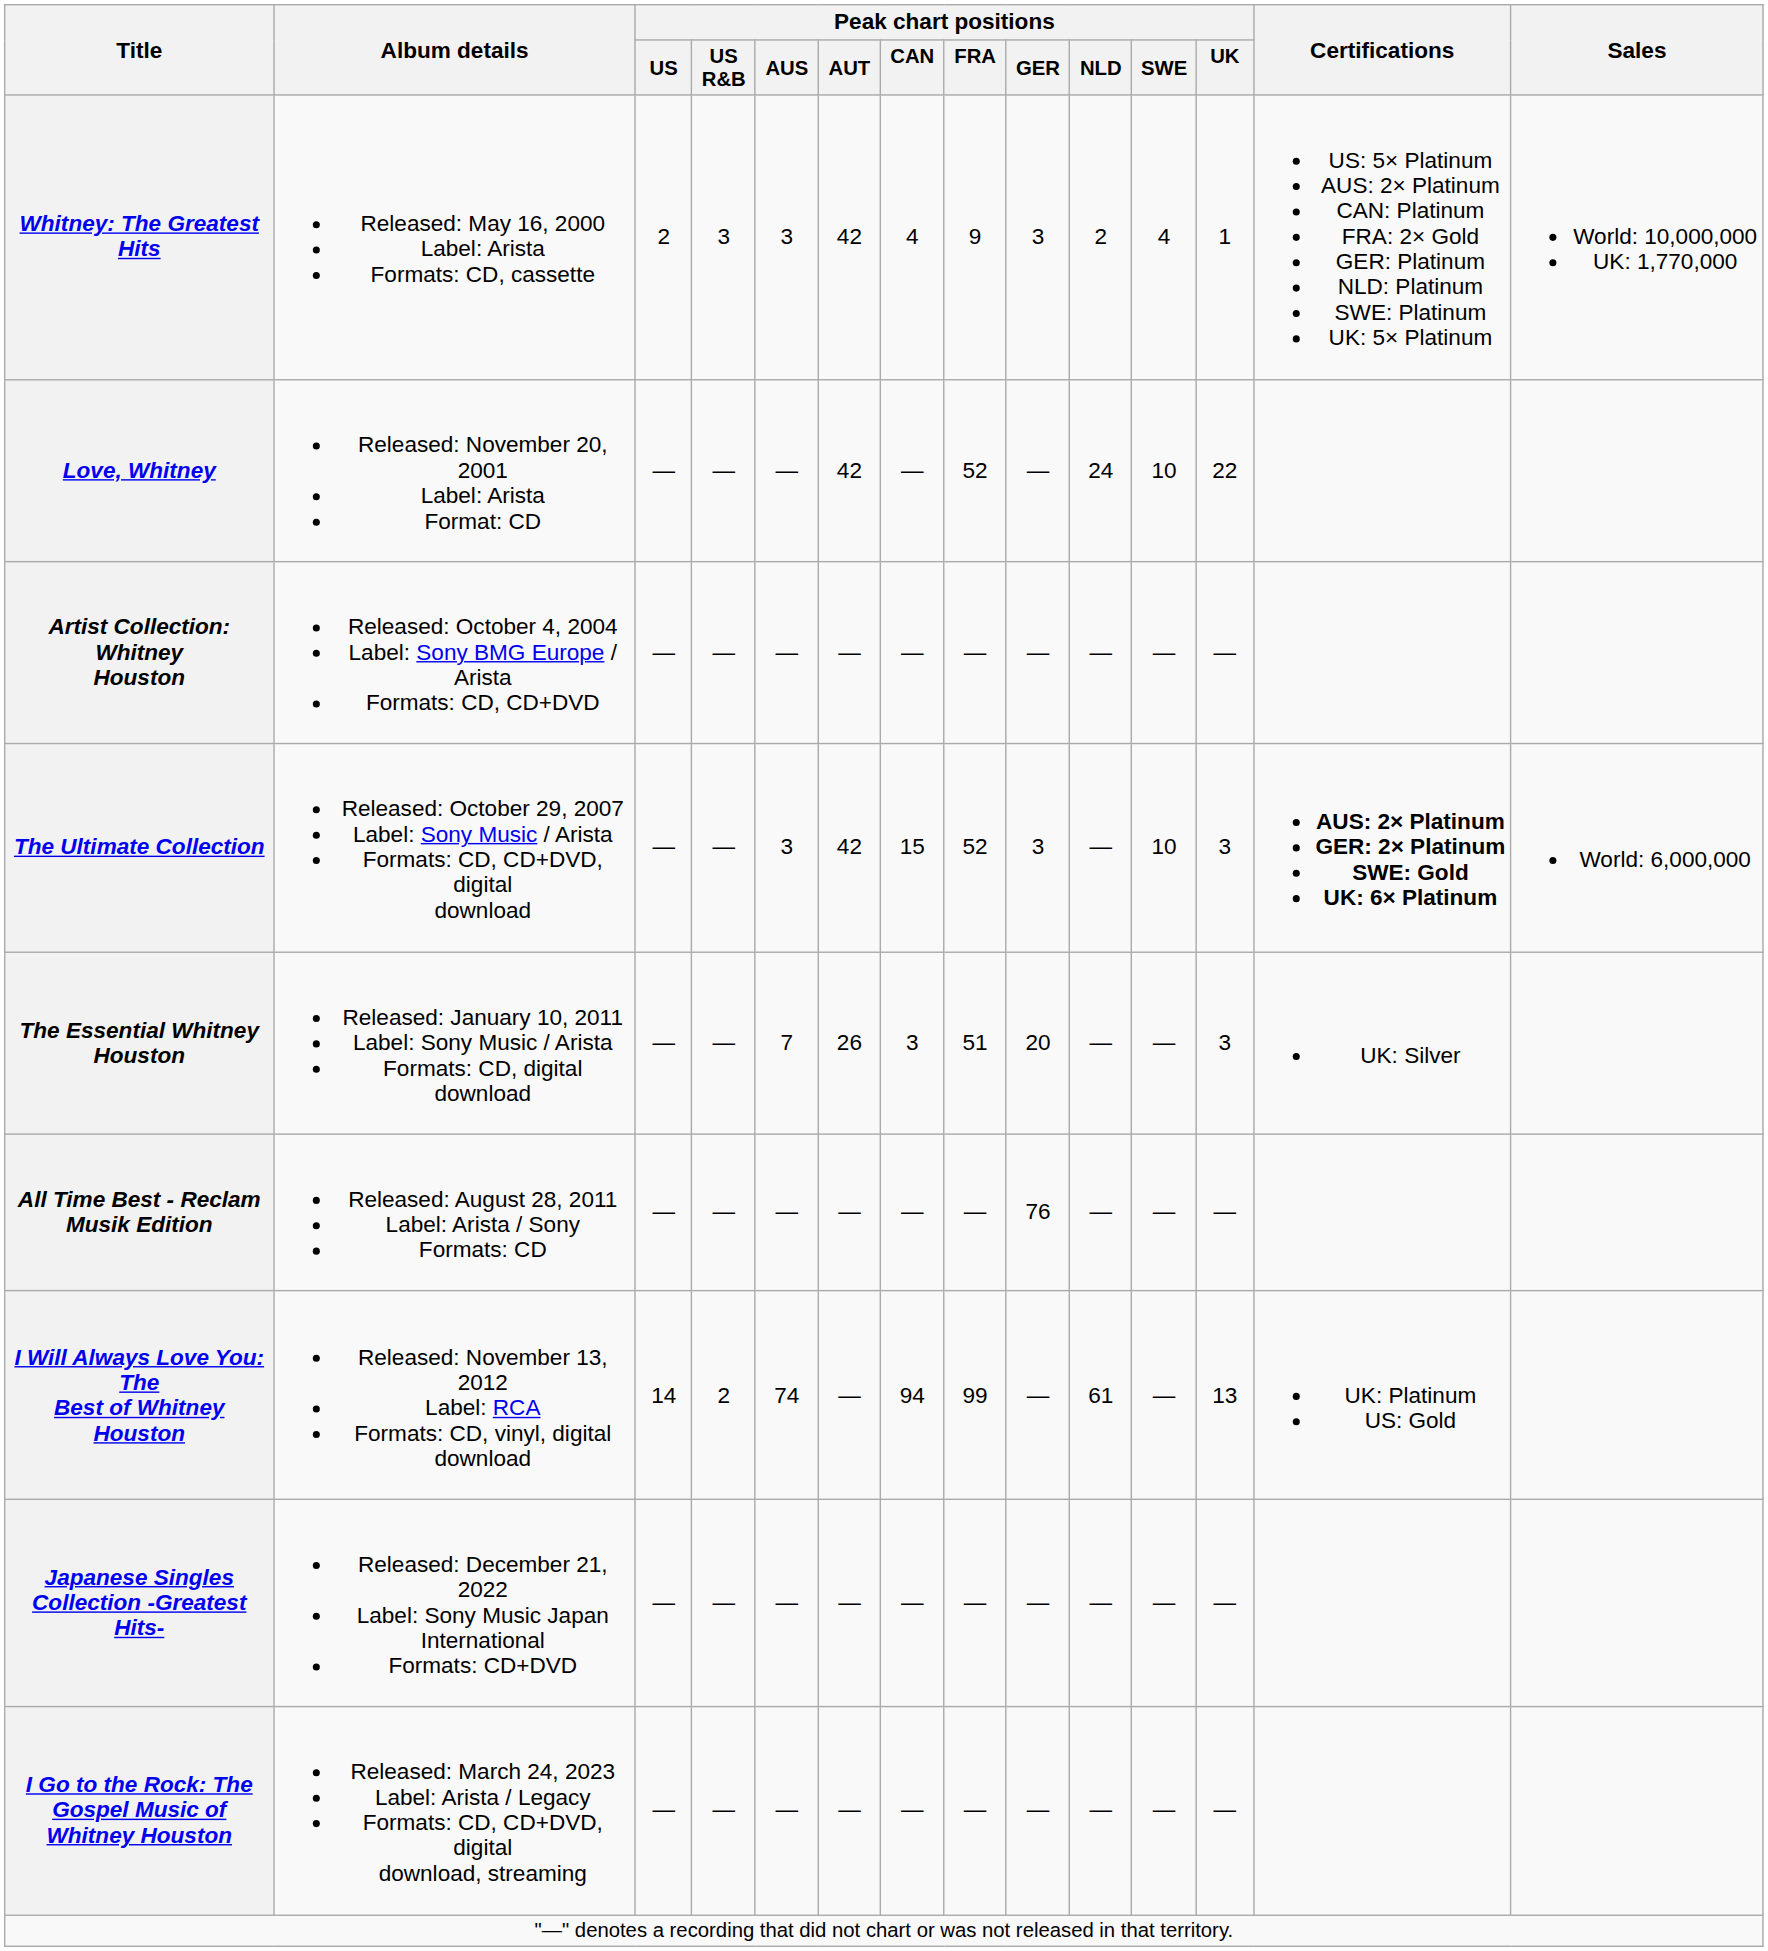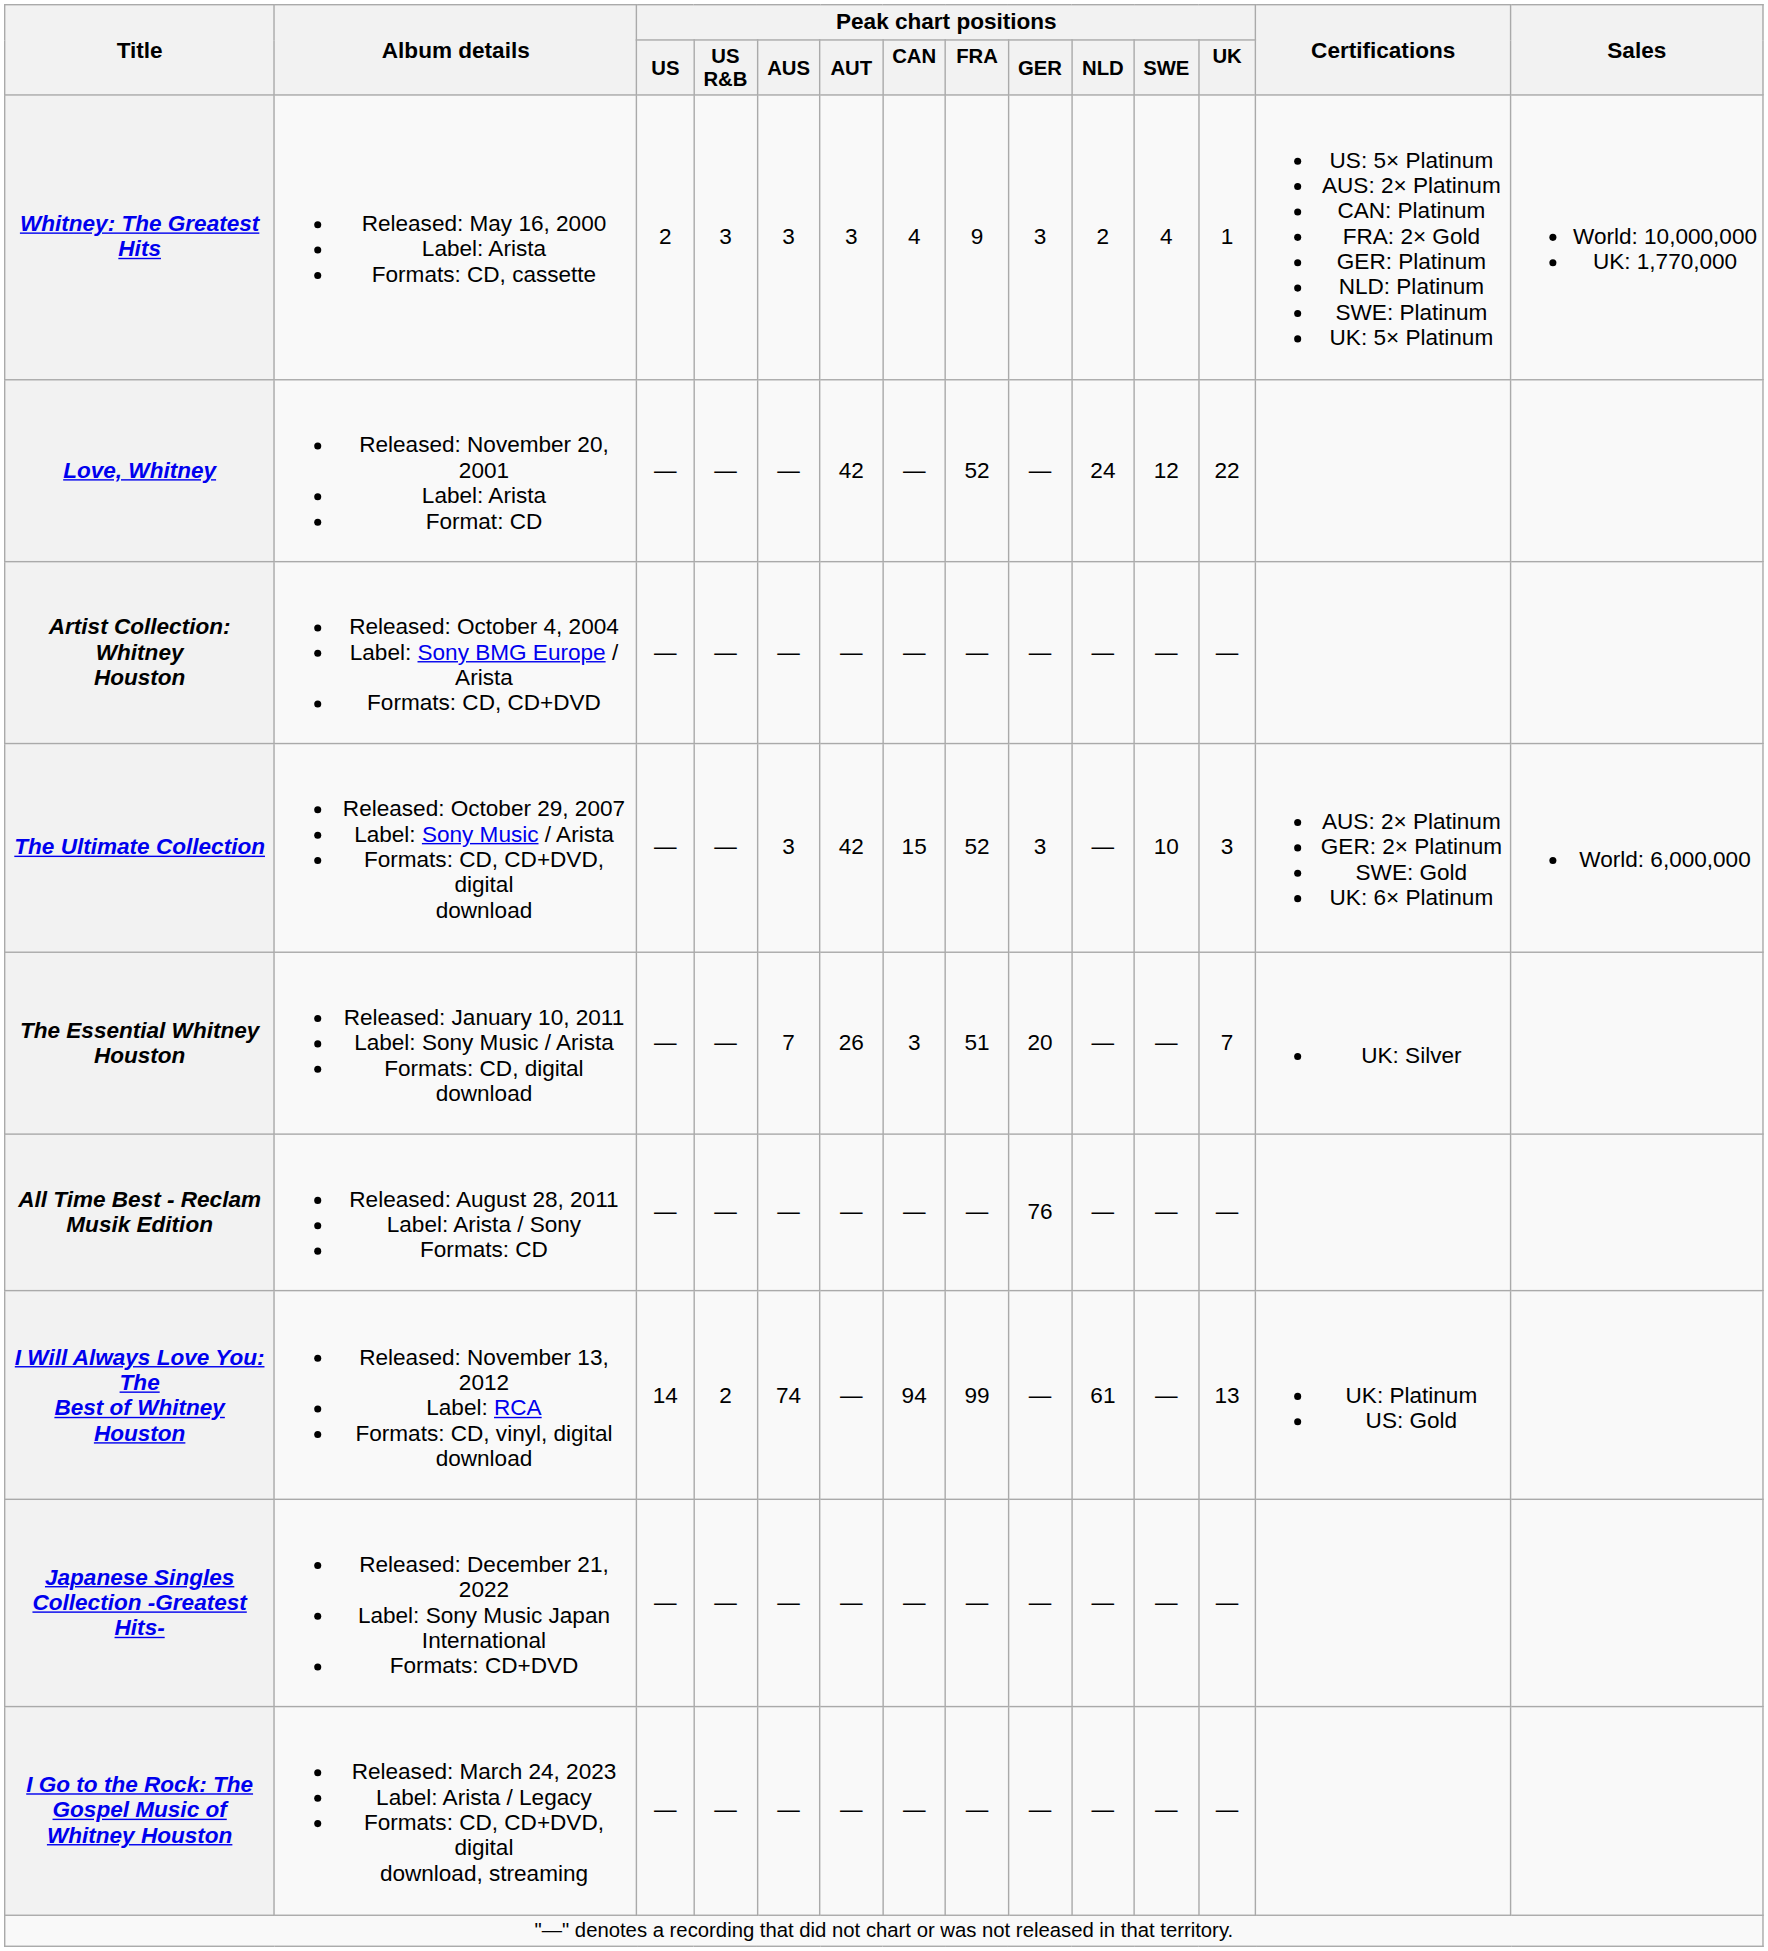Whitney: The Greatest Hits | Peak chart positions / AUT: 42 -> 3
Love, Whitney | Peak chart positions / SWE: 10 -> 12
The Ultimate Collection | Certifications: bold -> normal
The Essential Whitney Houston | Peak chart positions / UK: 3 -> 7
